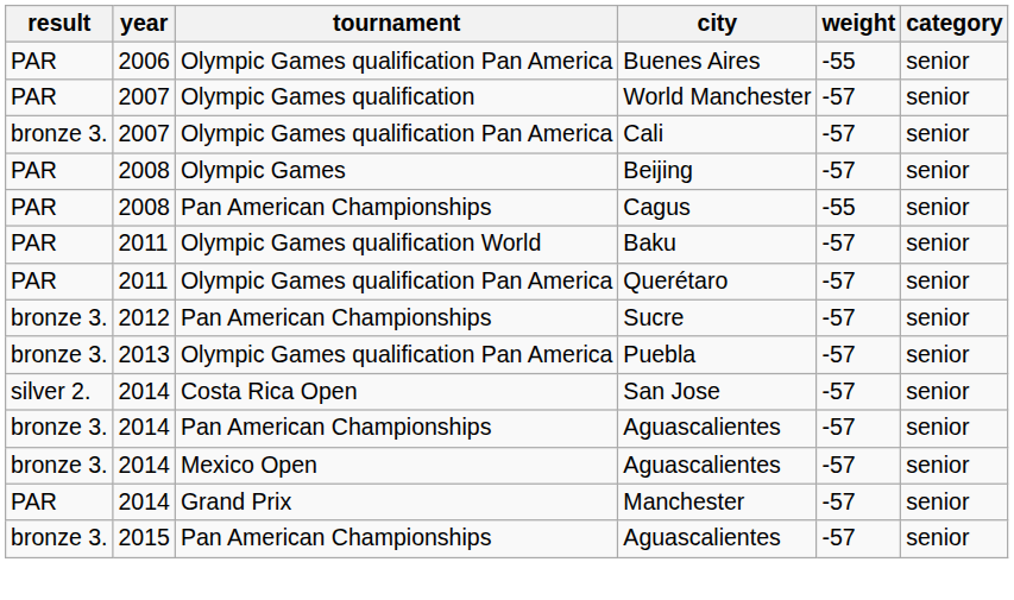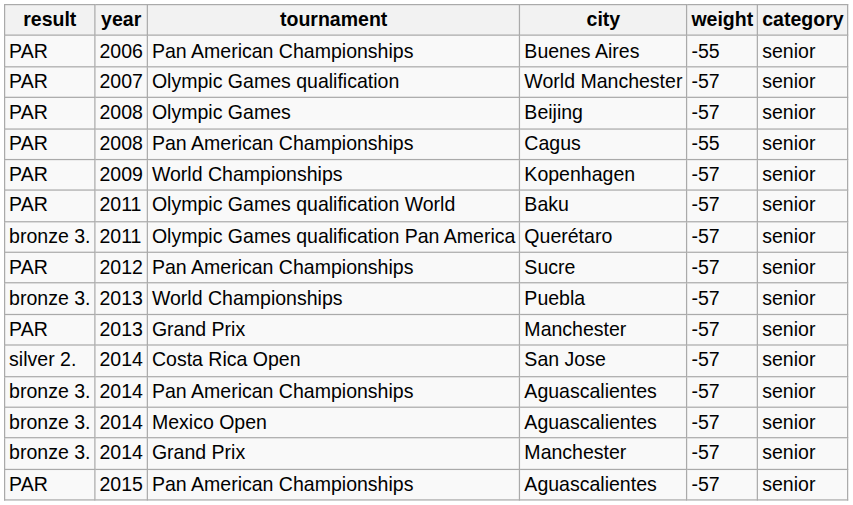Buenes Aires | tournament: Olympic Games qualification Pan America -> Pan American Championships
- row: bronze 3. | 2007 | Olympic Games qualification Pan America | Cali | -57 | senior
+ row: PAR | 2009 | World Championships | Kopenhagen | -57 | senior
Querétaro | result: PAR -> bronze 3.
Sucre | result: bronze 3. -> PAR
Puebla | tournament: Olympic Games qualification Pan America -> World Championships
+ row: PAR | 2013 | Grand Prix | Manchester | -57 | senior
2014 / Manchester | result: PAR -> bronze 3.
2015 / Aguascalientes | result: bronze 3. -> PAR
